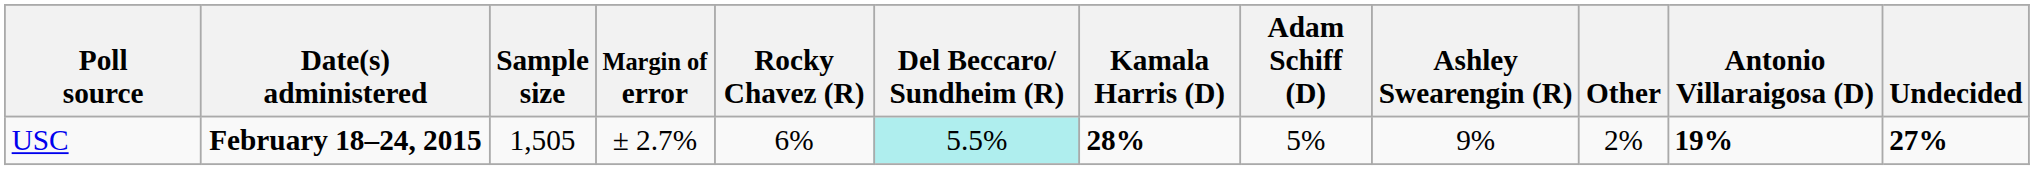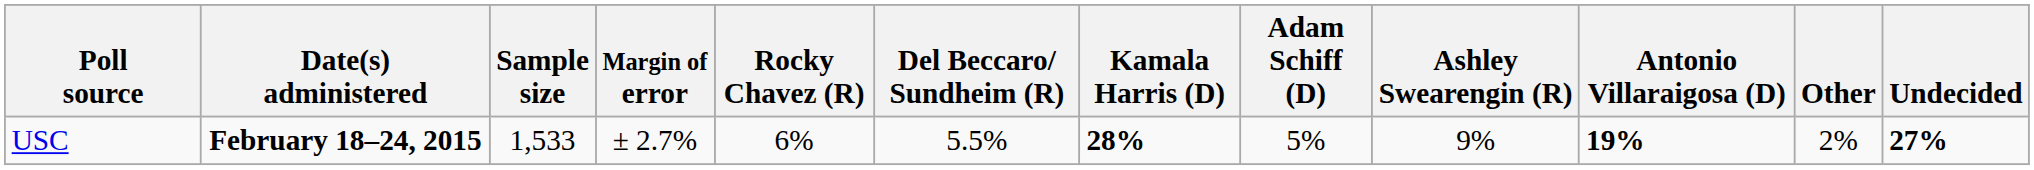columns swapped: Antonio Villaraigosa (D) <-> Other
USC | Sample size: 1,505 -> 1,533
USC | Del Beccaro/ Sundheim (R): paleturquoise background -> no background
